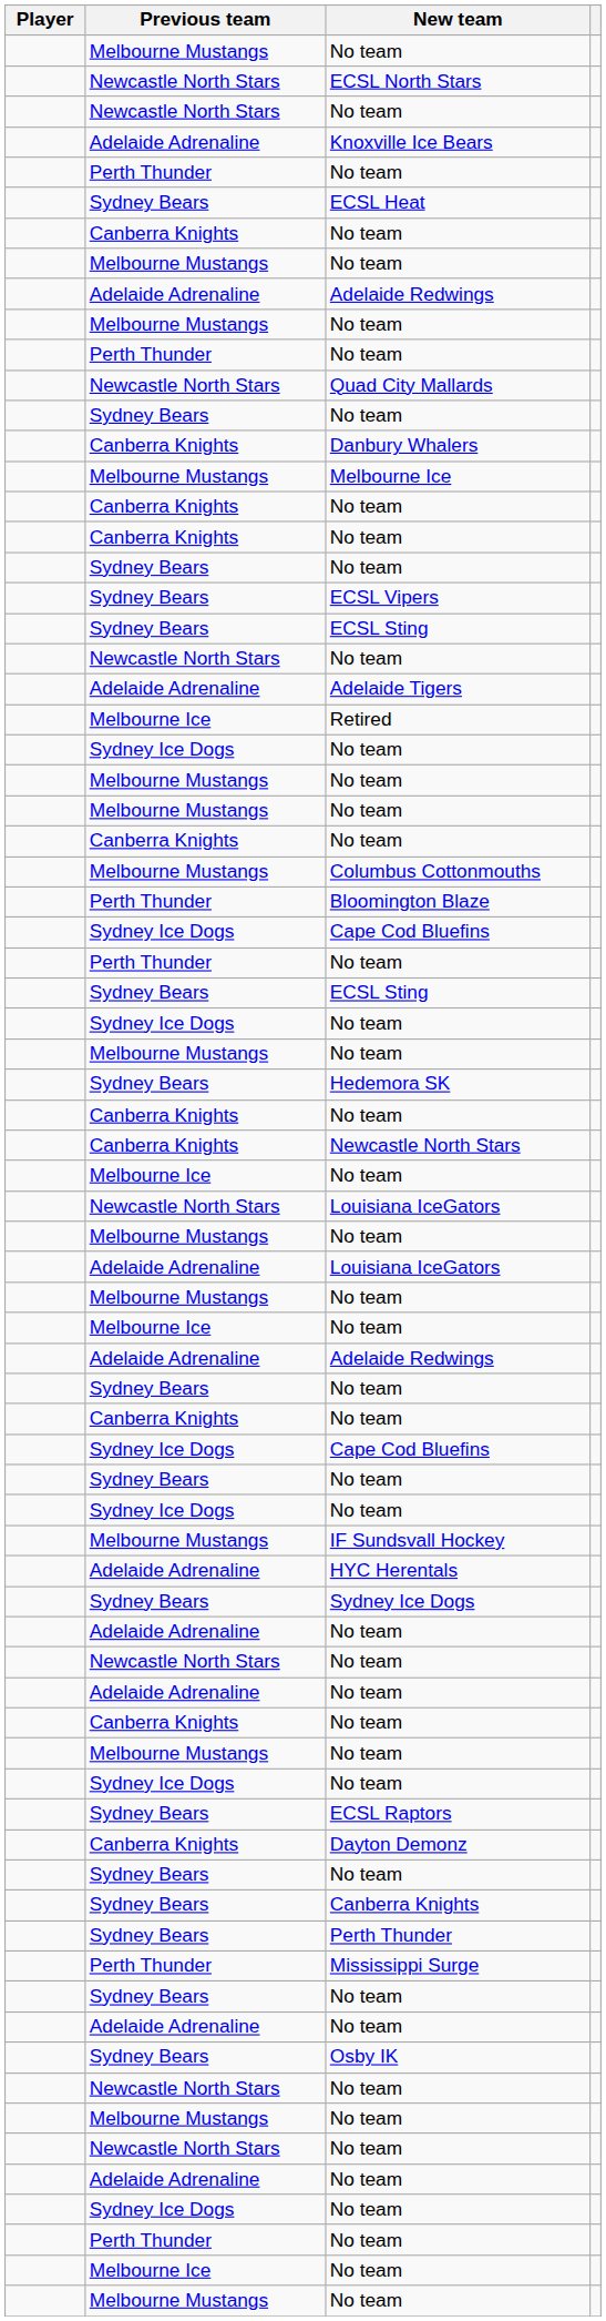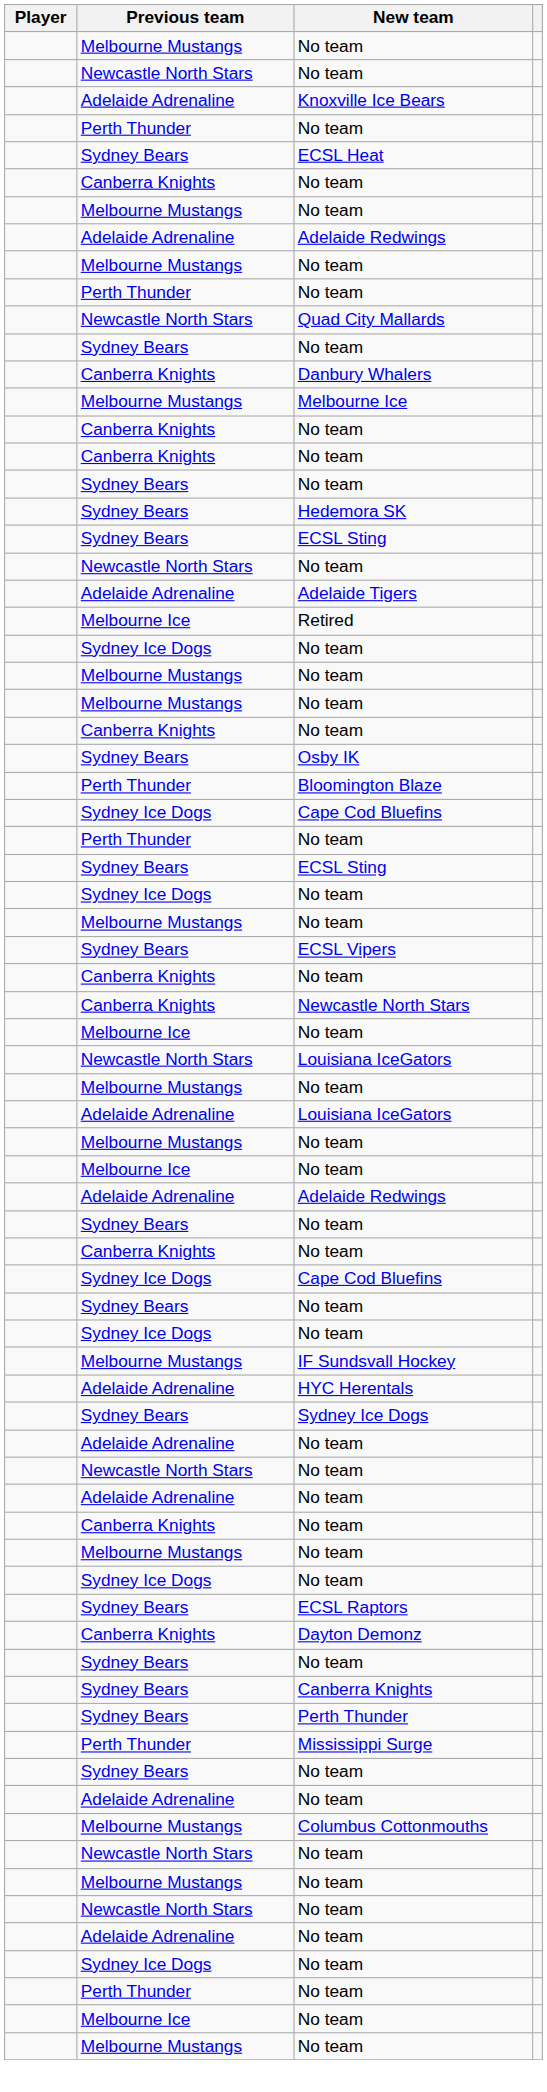- row: Newcastle North Stars | ECSL North Stars
rows swapped: ECSL Vipers <-> Hedemora SK
rows swapped: Osby IK <-> Columbus Cottonmouths
